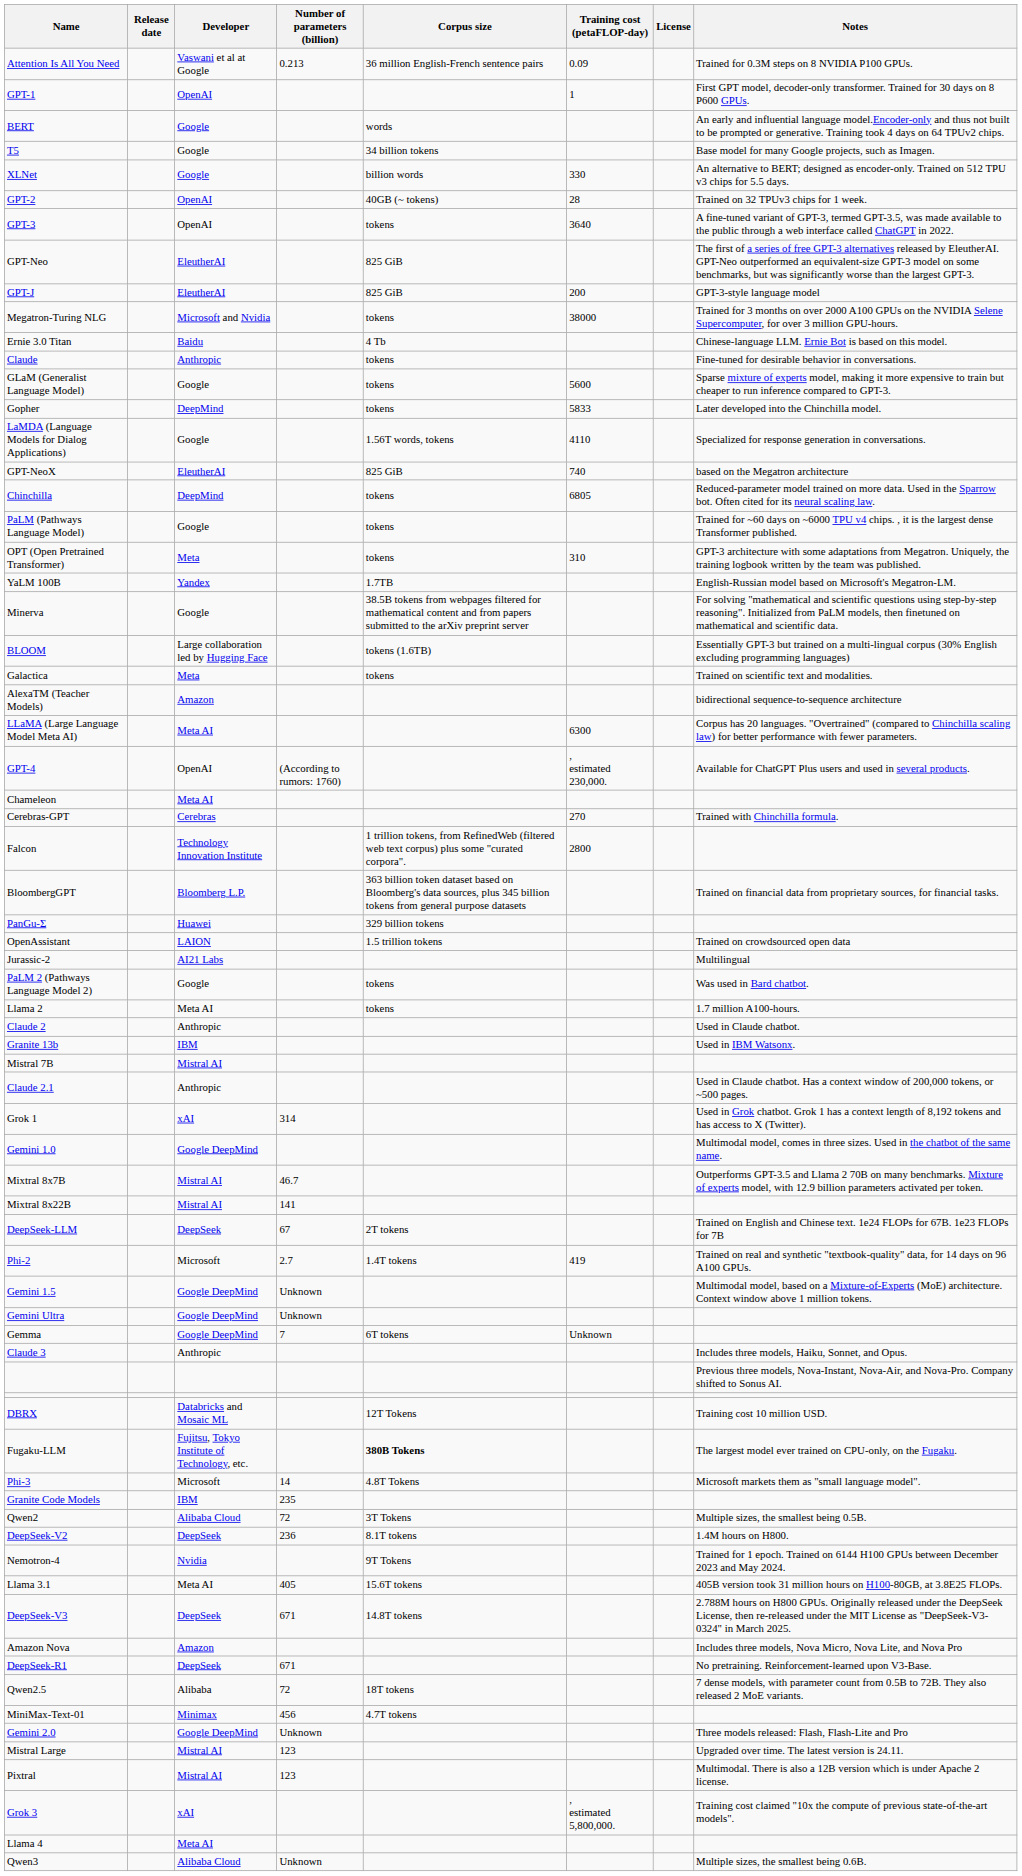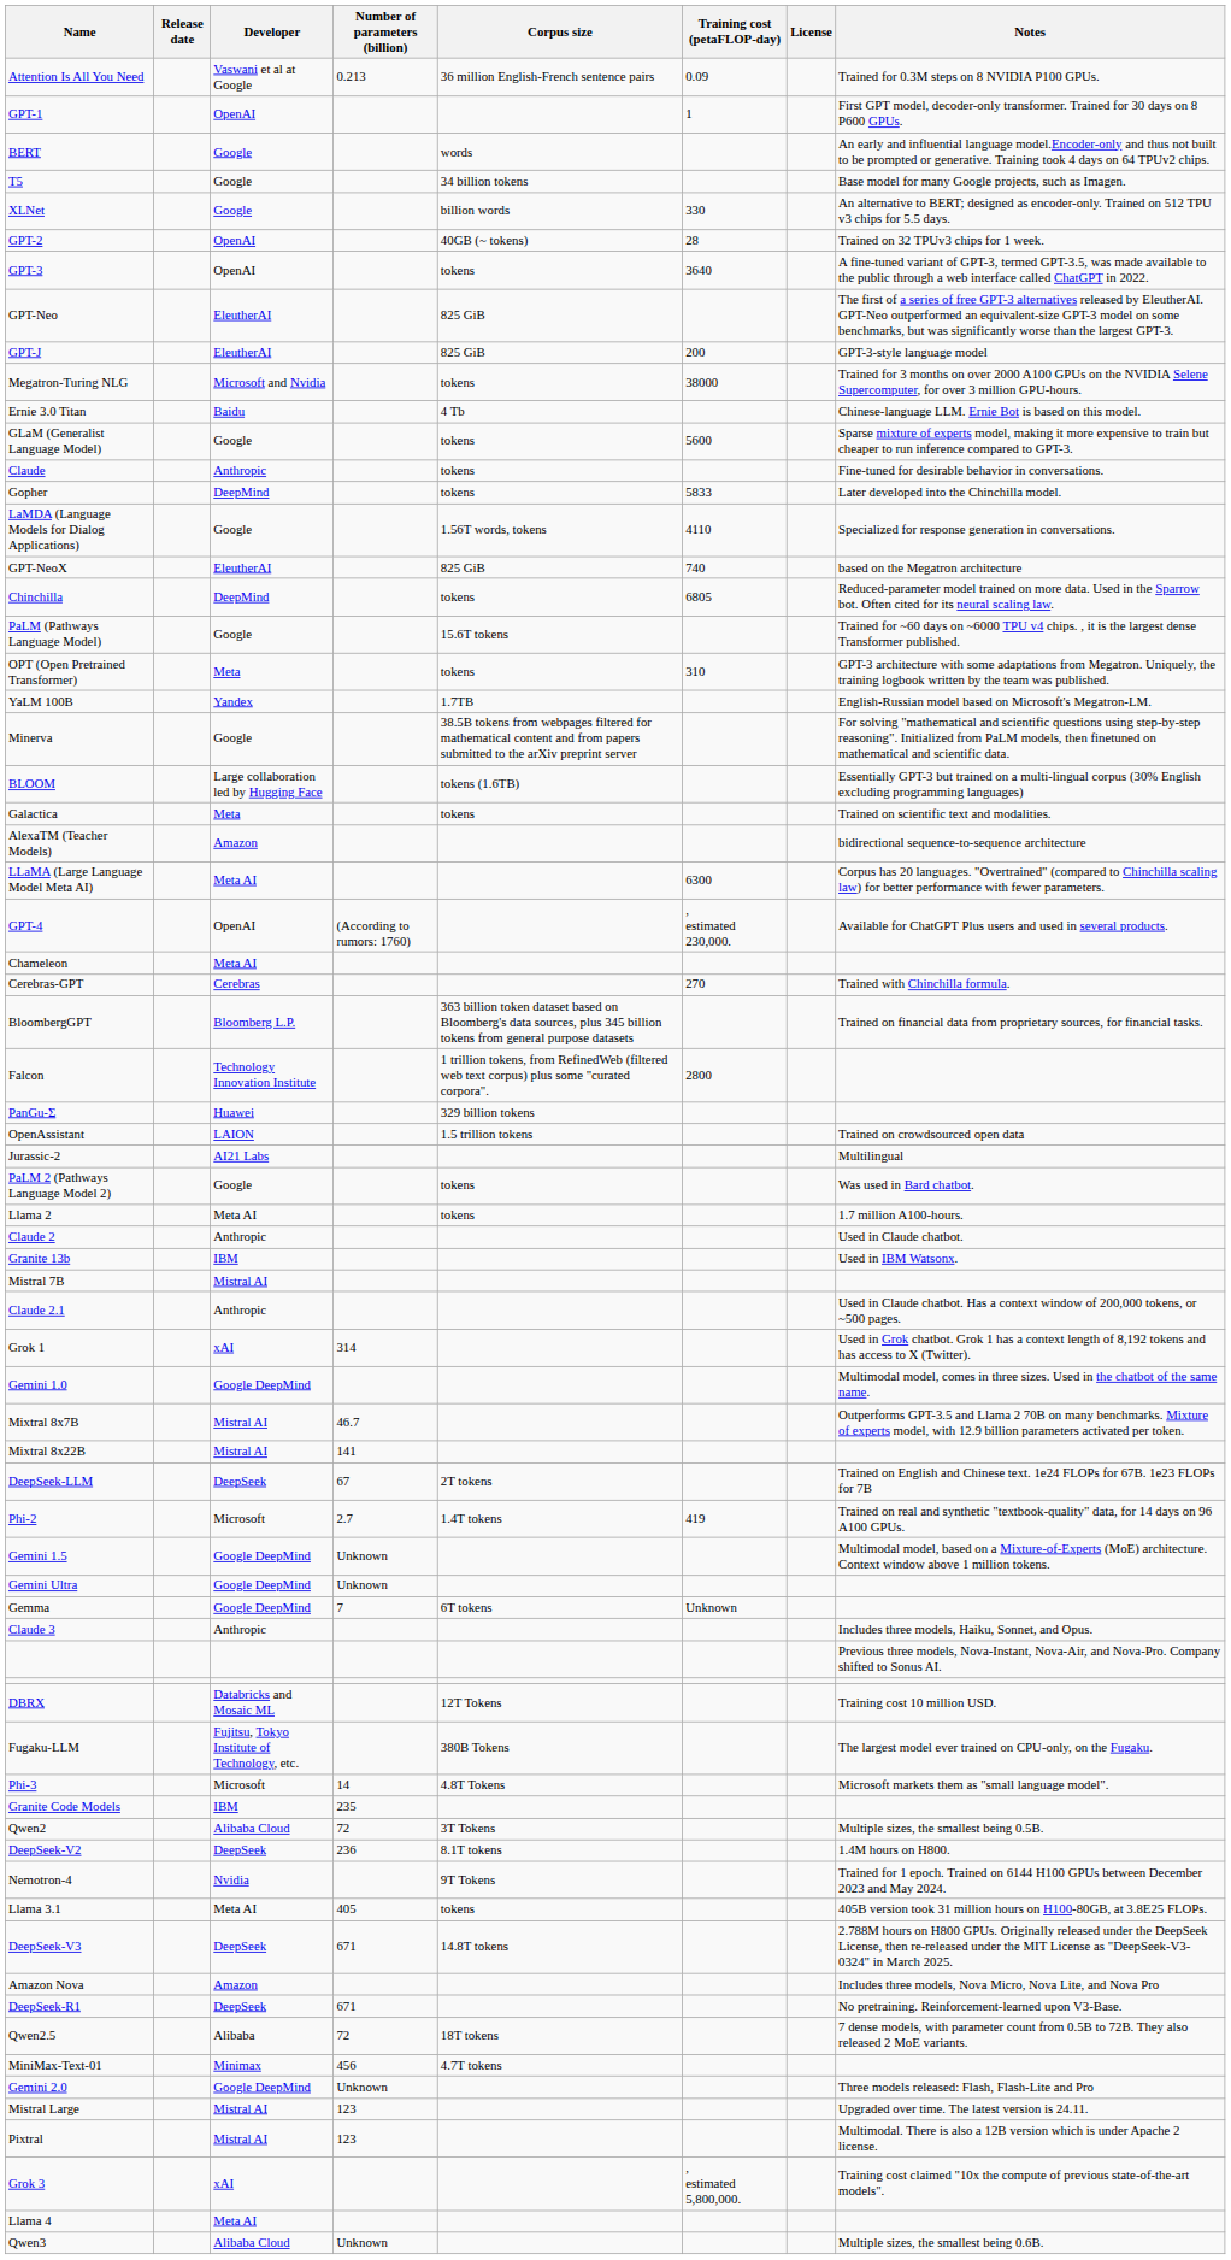rows swapped: Claude <-> GLaM (Generalist Language Model)
PaLM (Pathways Language Model) | Corpus size: tokens -> 15.6T tokens
rows swapped: Falcon <-> BloombergGPT
Fugaku-LLM | Corpus size: bold -> normal
Llama 3.1 | Corpus size: 15.6T tokens -> tokens
